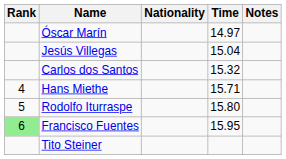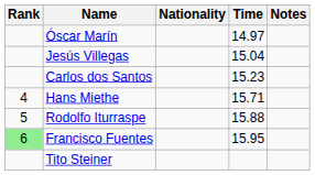Carlos dos Santos | Time: 15.32 -> 15.23
Rodolfo Iturraspe | Time: 15.80 -> 15.88
